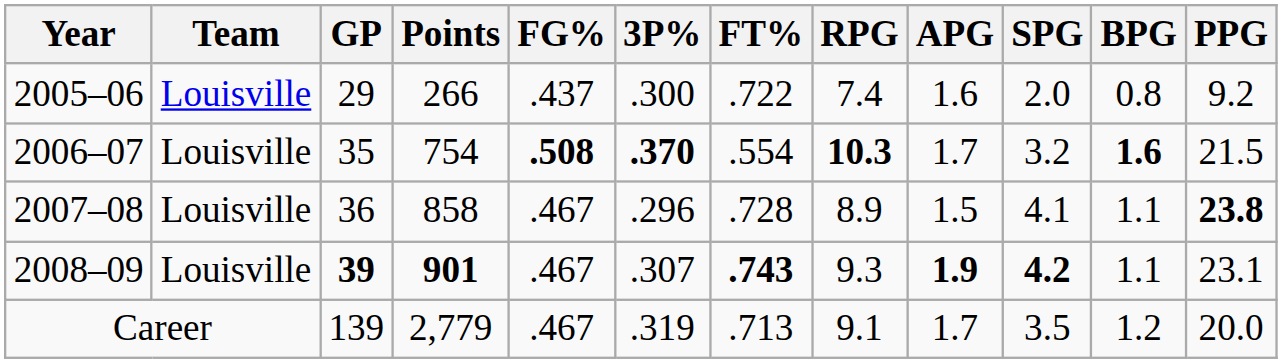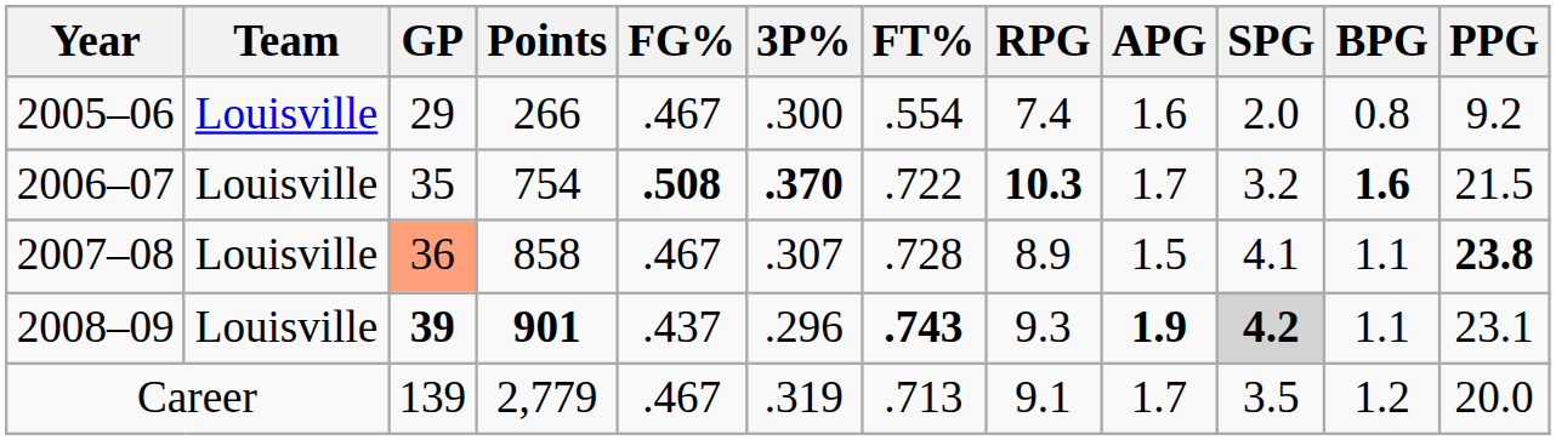2005–06 | FG%: .437 -> .467
2005–06 | FT%: .722 -> .554
2006–07 | FT%: .554 -> .722
2007–08 | GP: no background -> lightsalmon background
2007–08 | 3P%: .296 -> .307
2008–09 | FG%: .467 -> .437
2008–09 | 3P%: .307 -> .296
2008–09 | SPG: no background -> lightgrey background
